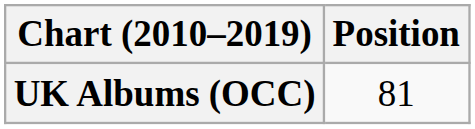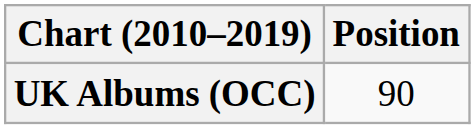UK Albums (OCC) | Position: 81 -> 90
